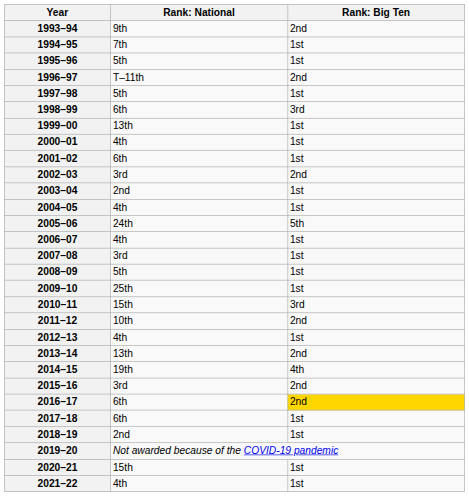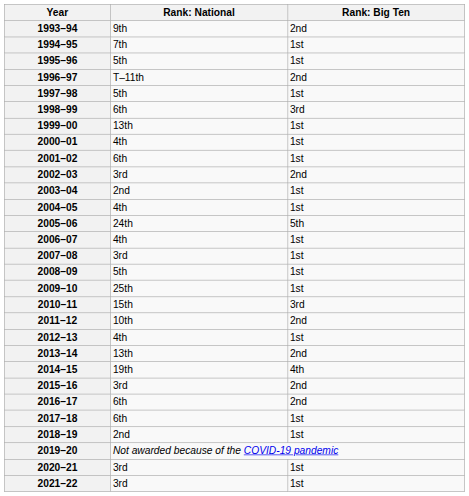2016–17 | column 3: gold background -> no background
2020–21 | column 2: 15th -> 3rd
2021–22 | column 2: 4th -> 3rd
